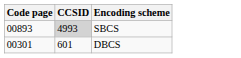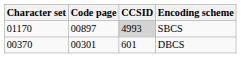+ column: Character set | 01170 | 00370
SBCS | Code page: 00893 -> 00897
